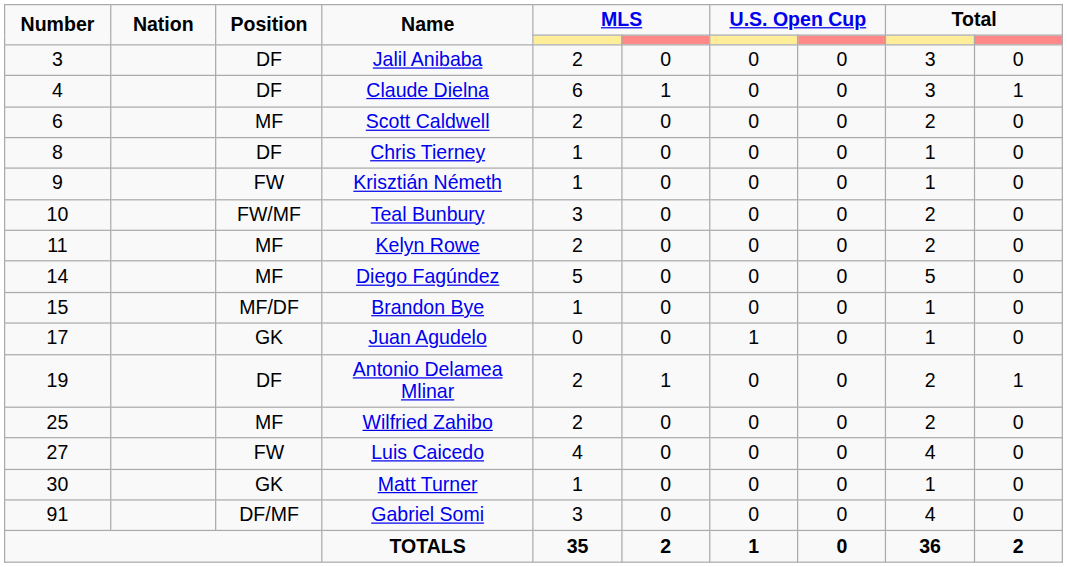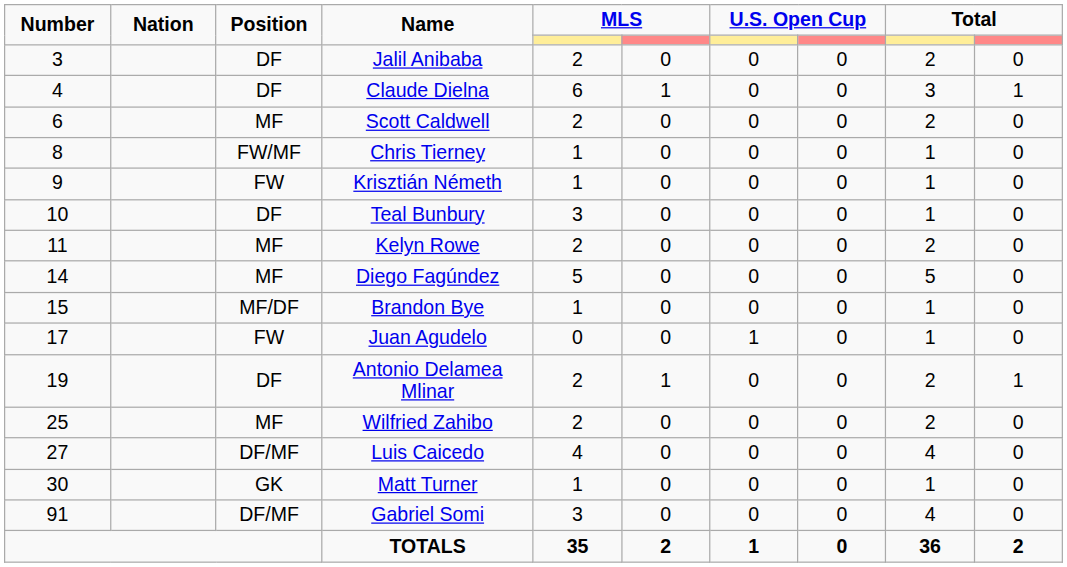Jalil Anibaba | column 9: 3 -> 2
Chris Tierney | Position: DF -> FW/MF
Teal Bunbury | Position: FW/MF -> DF
Teal Bunbury | column 9: 2 -> 1
Juan Agudelo | Position: GK -> FW
Luis Caicedo | Position: FW -> DF/MF
